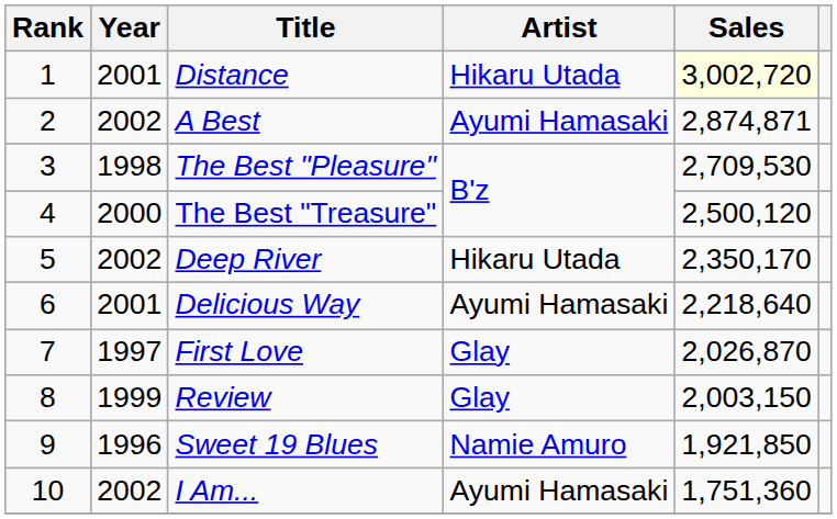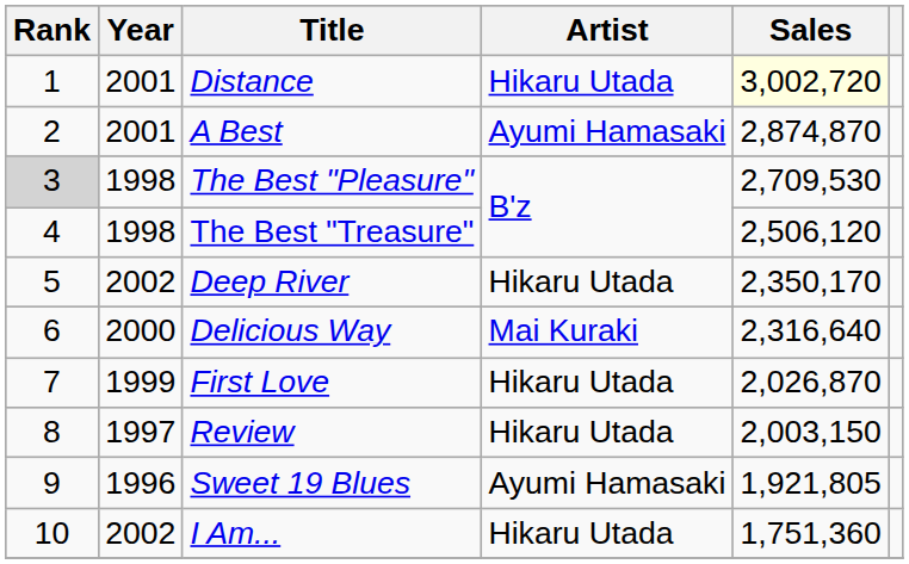A Best | Year: 2002 -> 2001
A Best | Sales: 2,874,871 -> 2,874,870
The Best "Pleasure" | Rank: no background -> lightgrey background
The Best "Treasure" | Year: 2000 -> 1998
The Best "Treasure" | Sales: 2,500,120 -> 2,506,120
Delicious Way | Year: 2001 -> 2000
Delicious Way | Artist: Ayumi Hamasaki -> Mai Kuraki
Delicious Way | Sales: 2,218,640 -> 2,316,640
First Love | Year: 1997 -> 1999
First Love | Artist: Glay -> Hikaru Utada
Review | Year: 1999 -> 1997
Review | Artist: Glay -> Hikaru Utada
Sweet 19 Blues | Artist: Namie Amuro -> Ayumi Hamasaki
Sweet 19 Blues | Sales: 1,921,850 -> 1,921,805
I Am... | Artist: Ayumi Hamasaki -> Hikaru Utada
